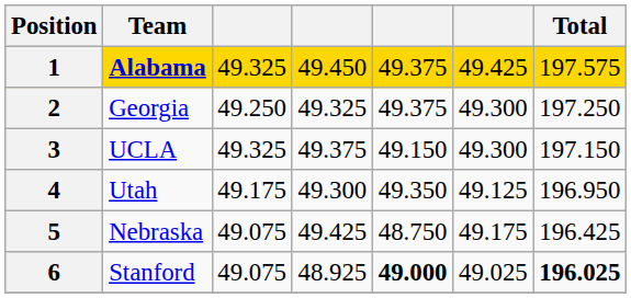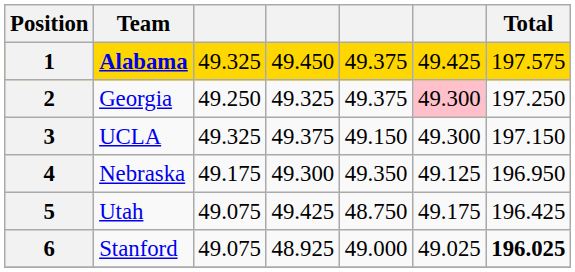2 | column 6: no background -> pink background
4 | Team: Utah -> Nebraska
5 | Team: Nebraska -> Utah
6 | column 5: bold -> normal
